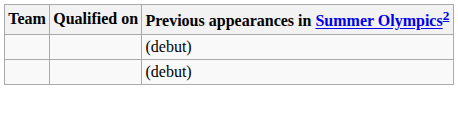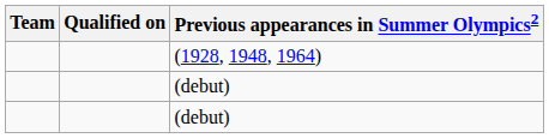+ row: (1928, 1948, 1964)
